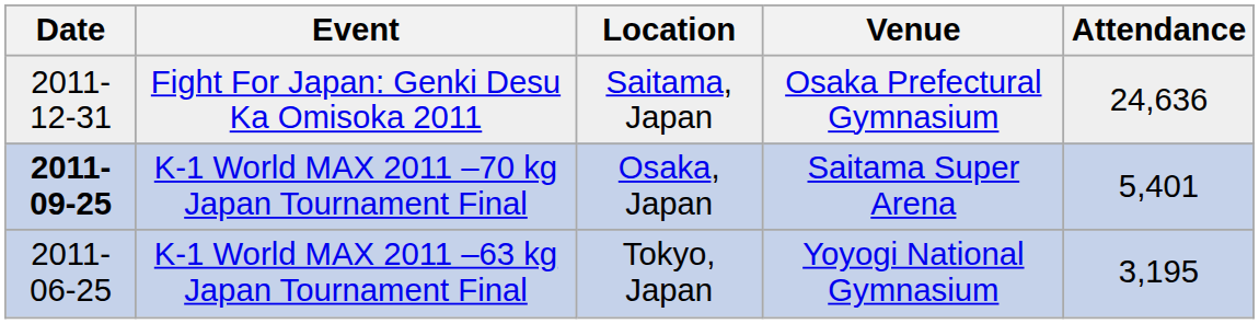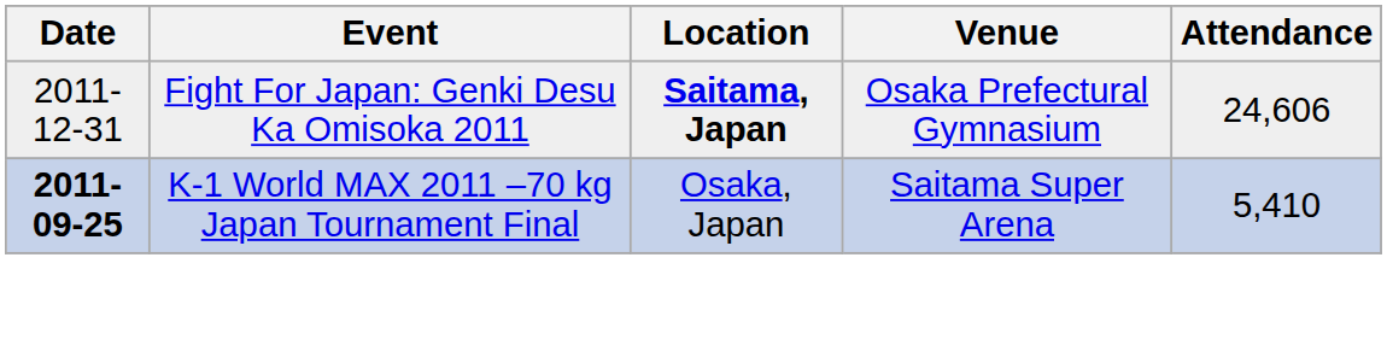Fight For Japan: Genki Desu Ka Omisoka 2011 | Location: normal -> bold
Fight For Japan: Genki Desu Ka Omisoka 2011 | Attendance: 24,636 -> 24,606
K-1 World MAX 2011 –70 kg Japan Tournament Final | Attendance: 5,401 -> 5,410
- row: 2011-06-25 | K-1 World MAX 2011 –63 kg Japan Tournament Final | Tokyo, Japan | Yoyogi National Gymnasium | 3,195
